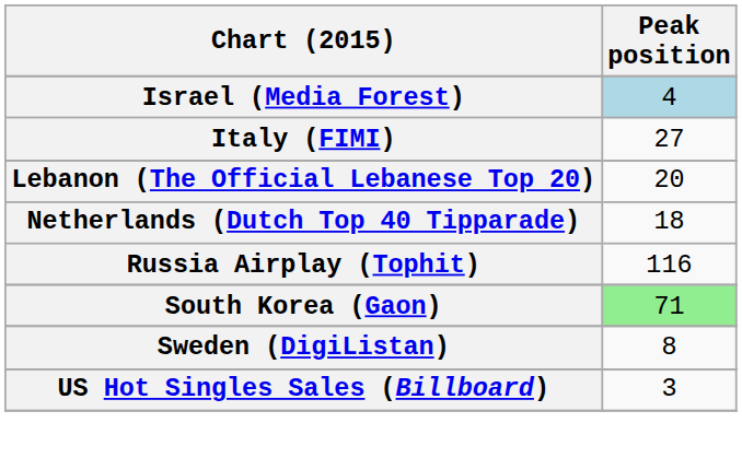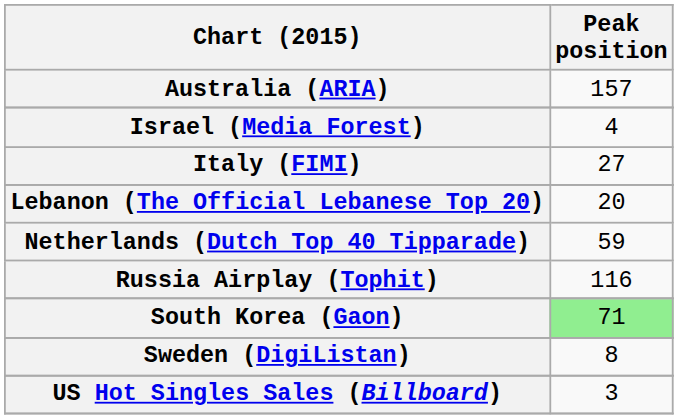+ row: Australia (ARIA) | 157
Israel (Media Forest) | Peak position: lightblue background -> no background
Netherlands (Dutch Top 40 Tipparade) | Peak position: 18 -> 59
